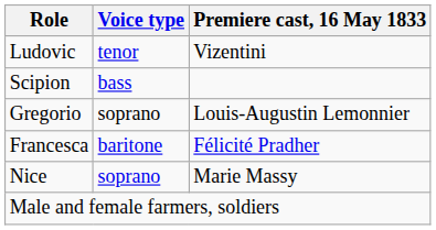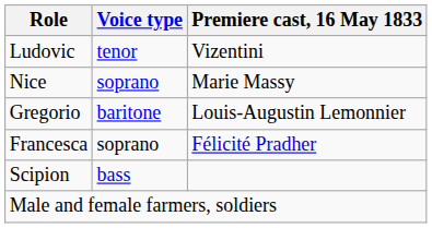rows swapped: Nice <-> Scipion
Gregorio | Voice type: soprano -> baritone
Francesca | Voice type: baritone -> soprano
